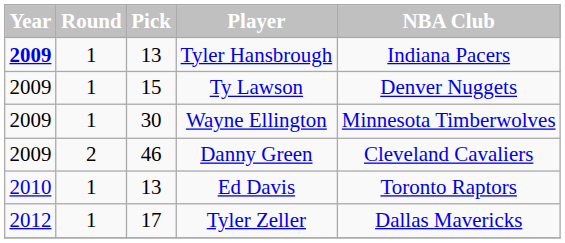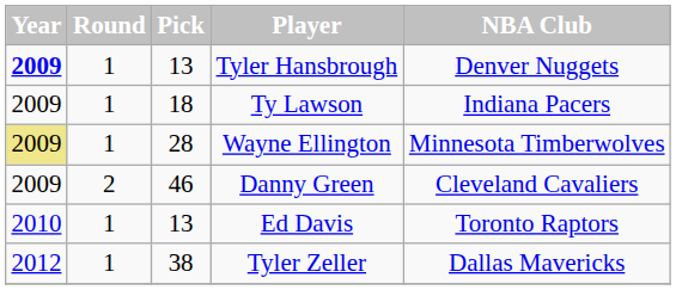Tyler Hansbrough | NBA Club: Indiana Pacers -> Denver Nuggets
Ty Lawson | Pick: 15 -> 18
Ty Lawson | NBA Club: Denver Nuggets -> Indiana Pacers
Wayne Ellington | Year: no background -> khaki background
Wayne Ellington | Pick: 30 -> 28
Tyler Zeller | Pick: 17 -> 38
